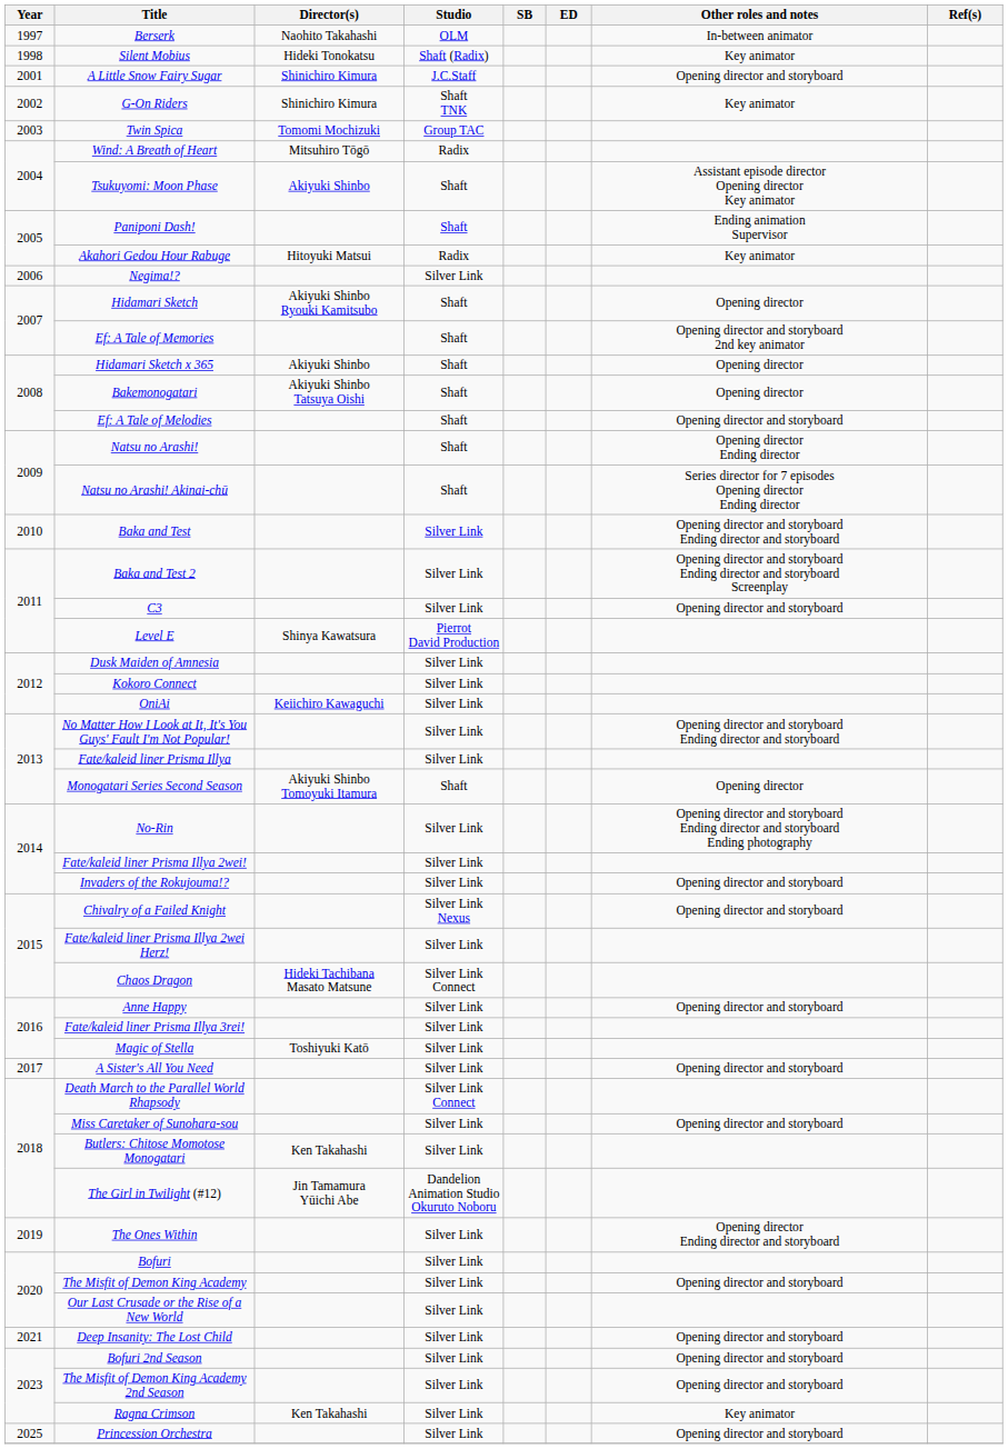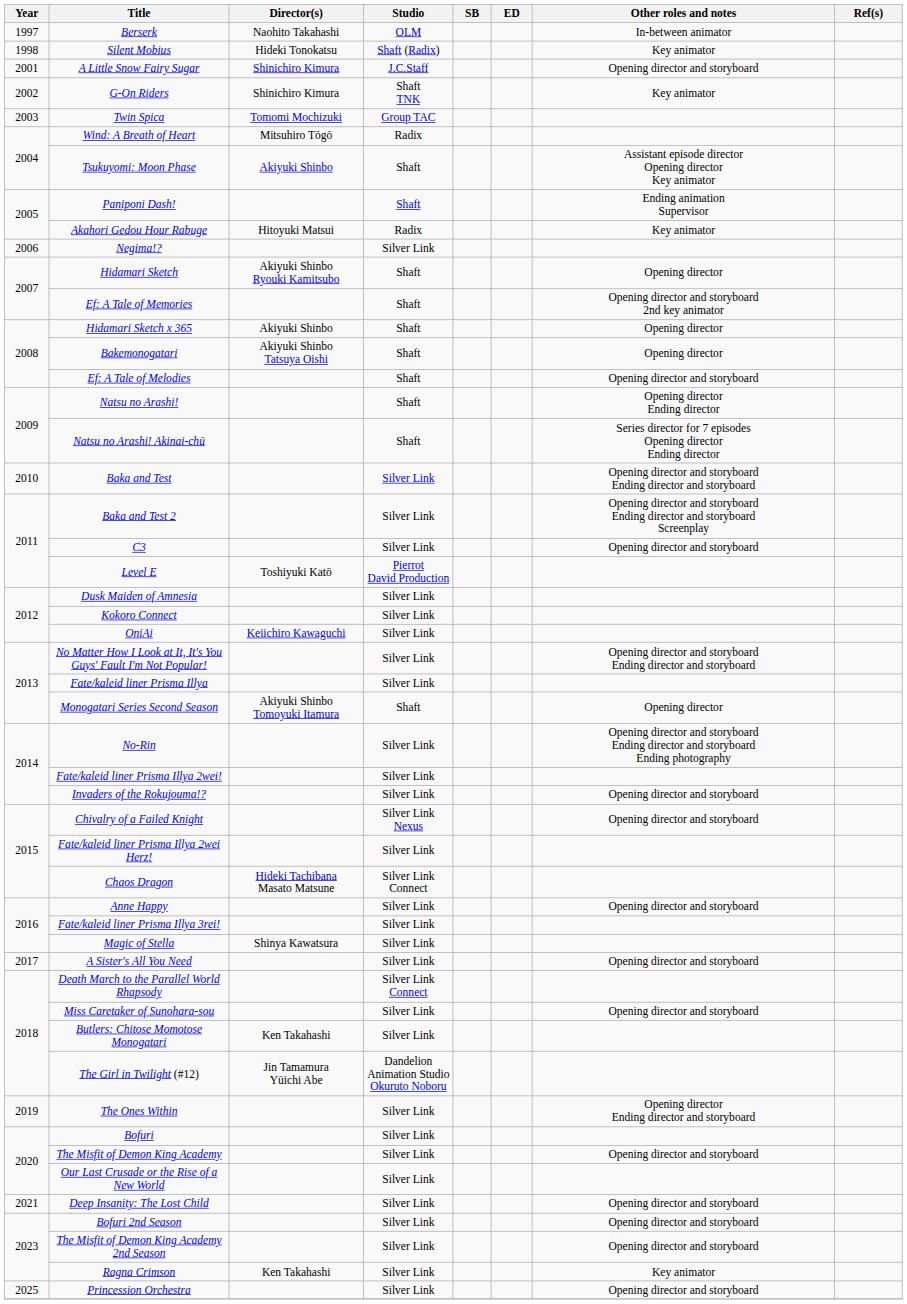Level E | Director(s): Shinya Kawatsura -> Toshiyuki Katō
Magic of Stella | Director(s): Toshiyuki Katō -> Shinya Kawatsura
